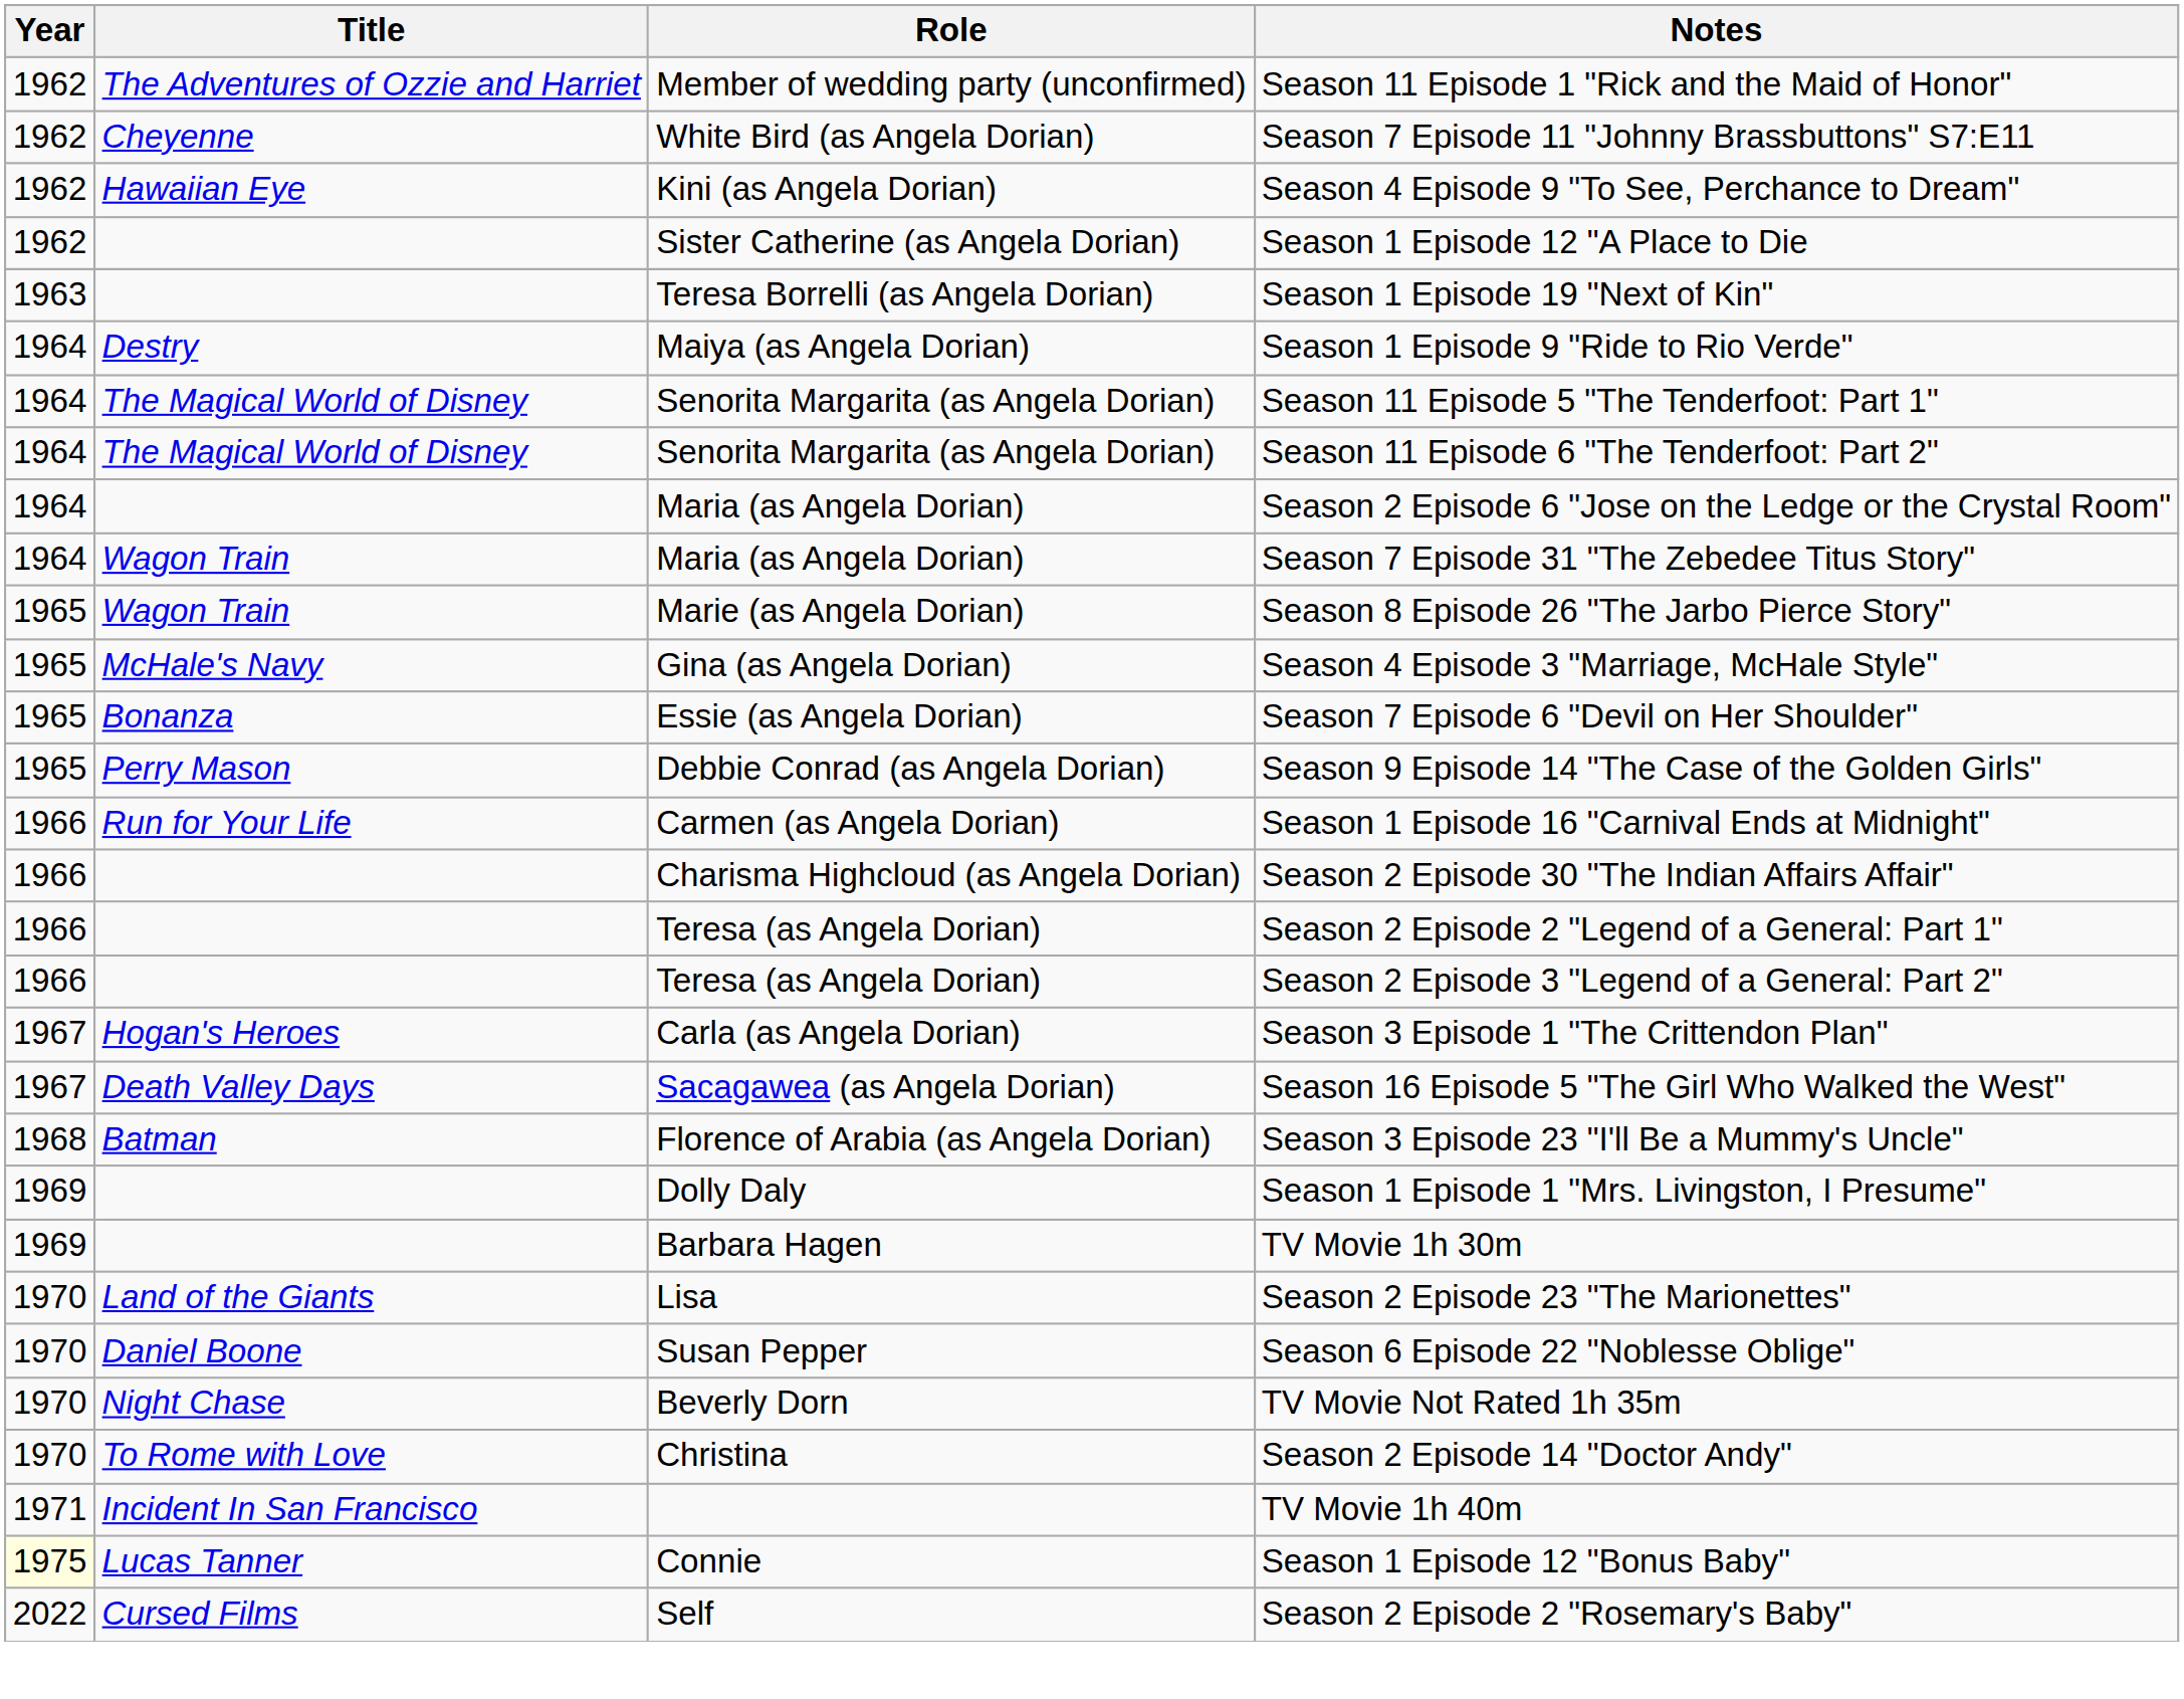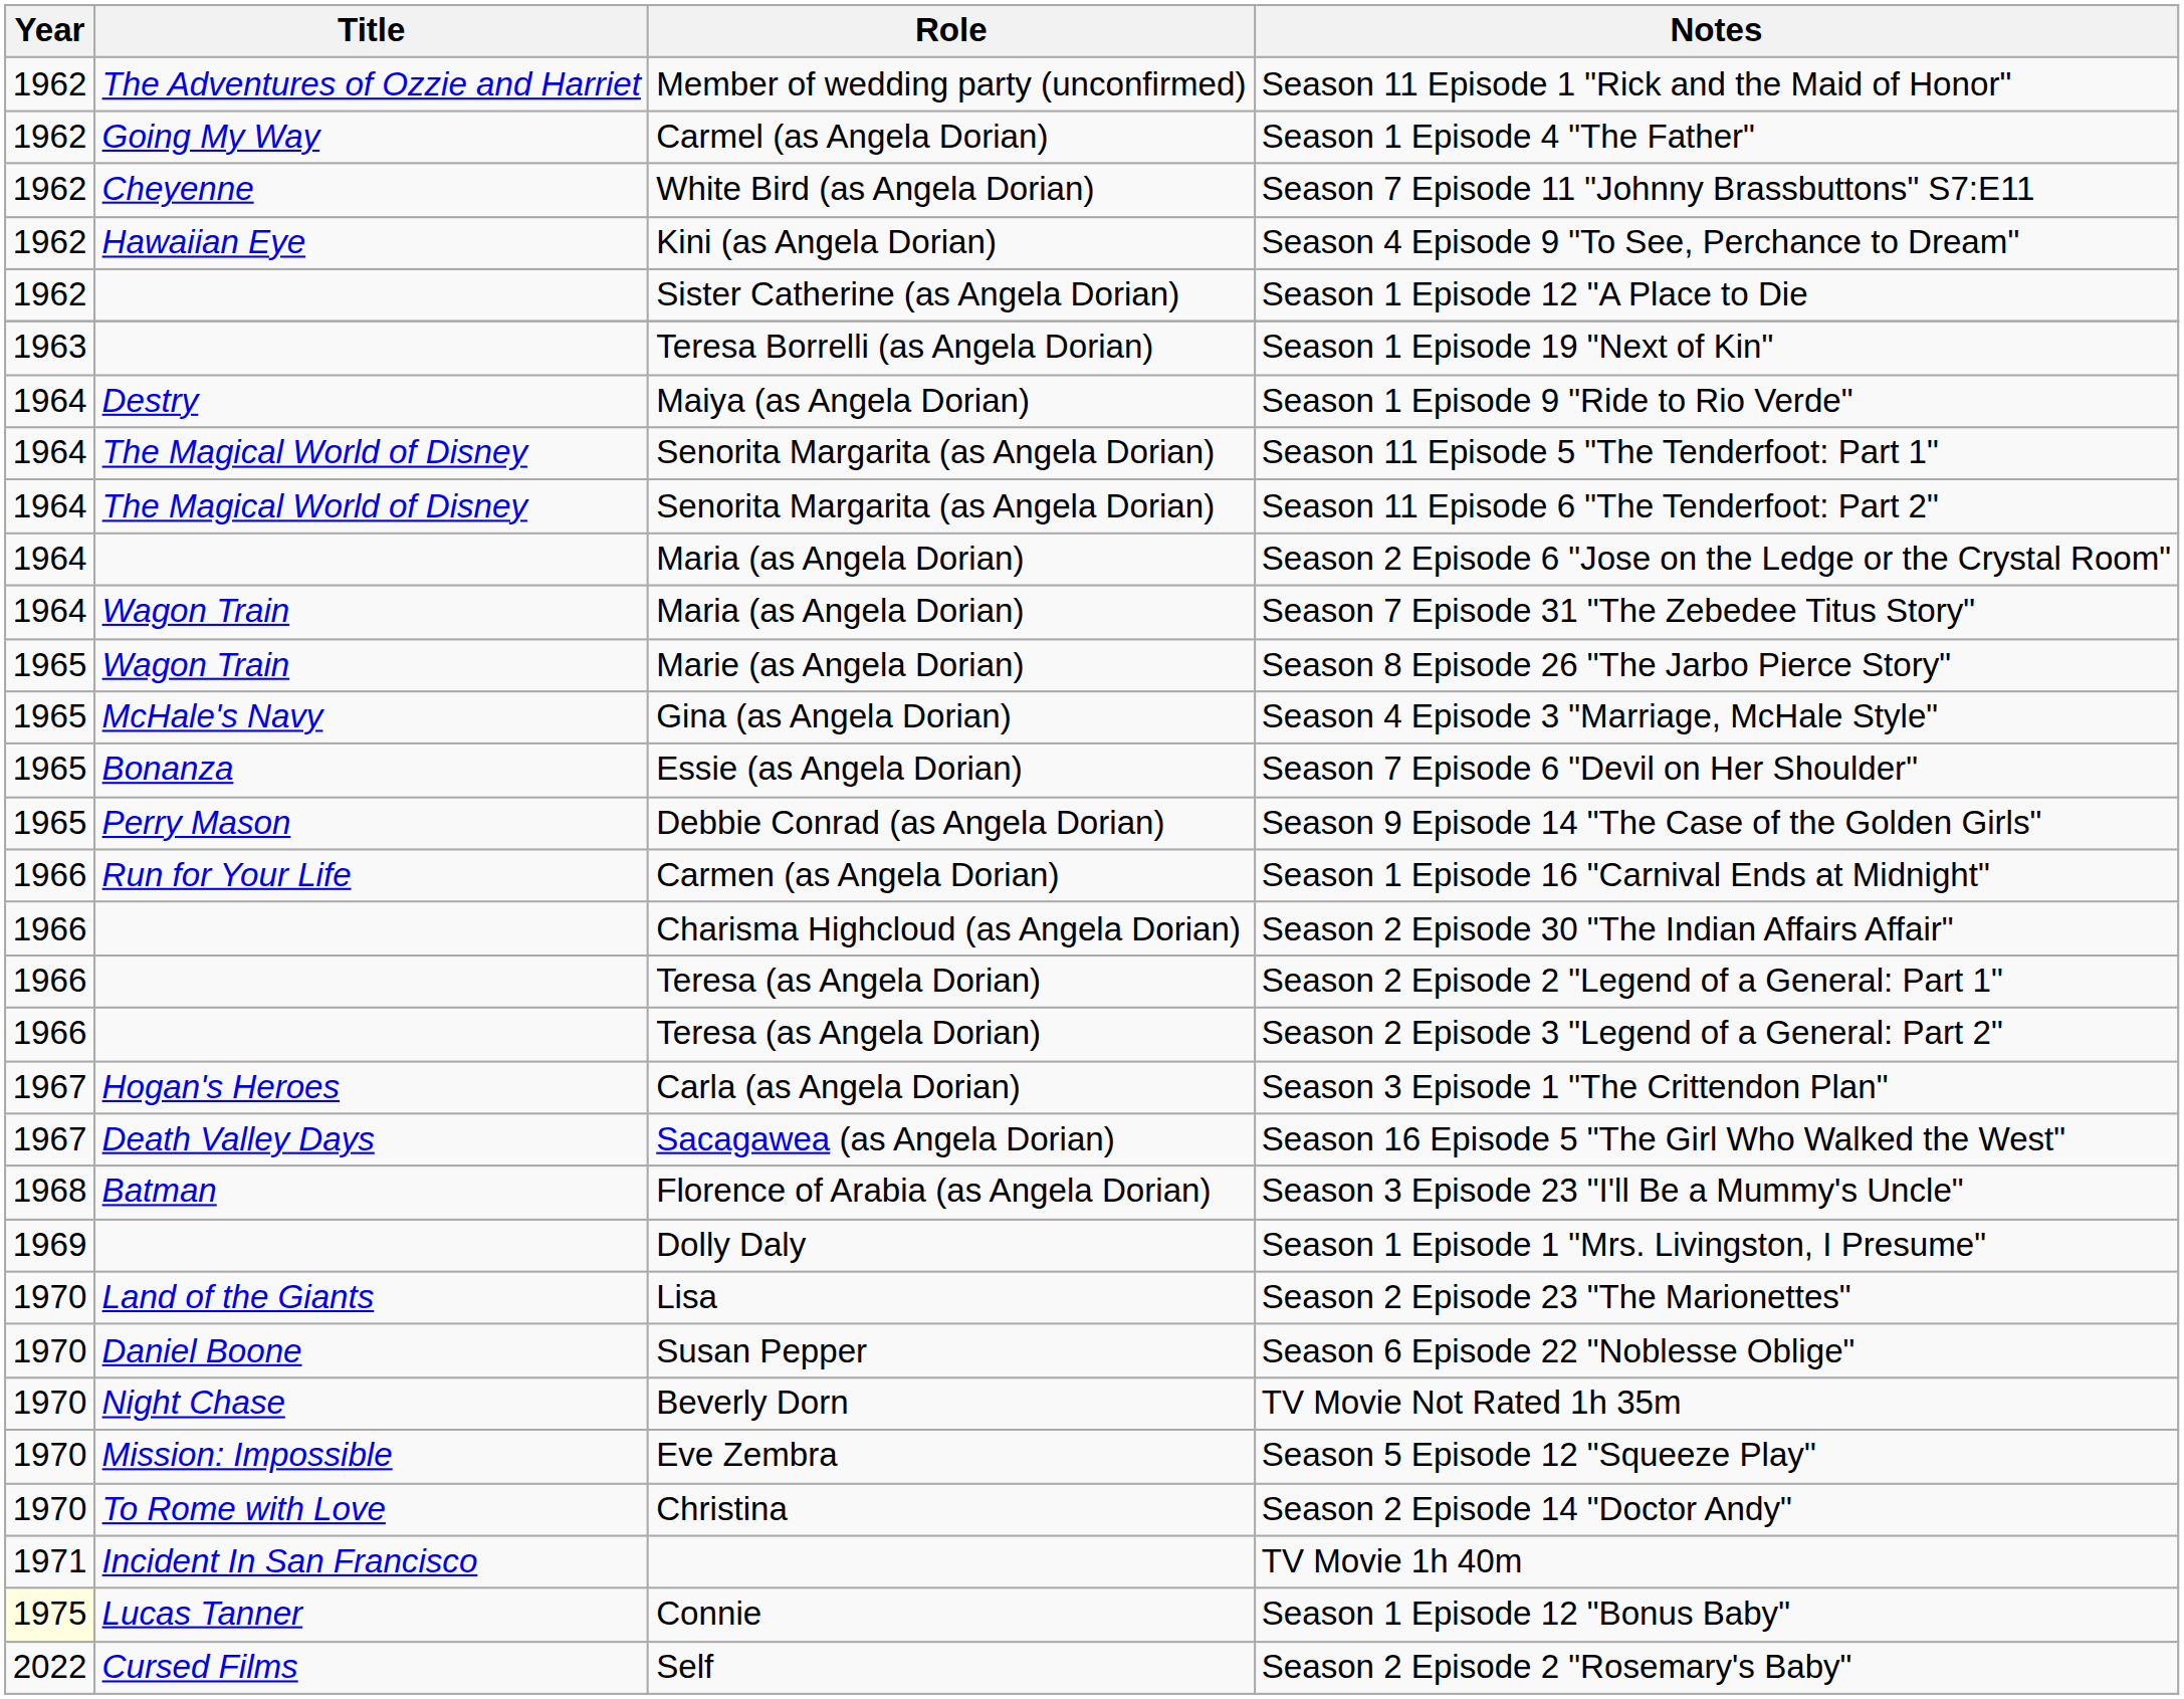+ row: 1962 | Going My Way | Carmel (as Angela Dorian) | Season 1 Episode 4 "The Father"
- row: 1969 | Barbara Hagen | TV Movie 1h 30m
+ row: 1970 | Mission: Impossible | Eve Zembra | Season 5 Episode 12 "Squeeze Play"
